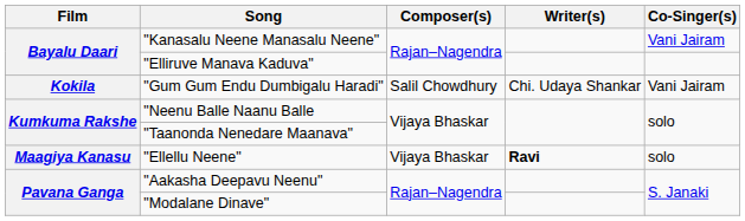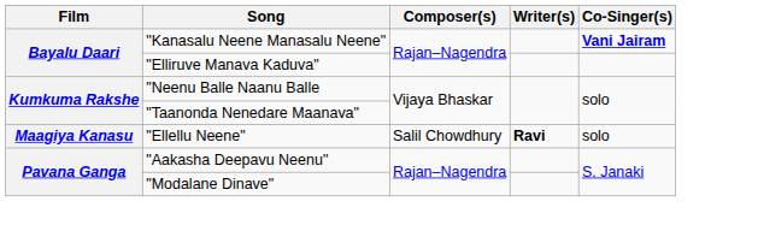"Kanasalu Neene Manasalu Neene" | Co-Singer(s): normal -> bold
- row: Kokila | "Gum Gum Endu Dumbigalu Haradi" | Salil Chowdhury | Chi. Udaya Shankar | Vani Jairam
"Ellellu Neene" | Composer(s): Vijaya Bhaskar -> Salil Chowdhury
